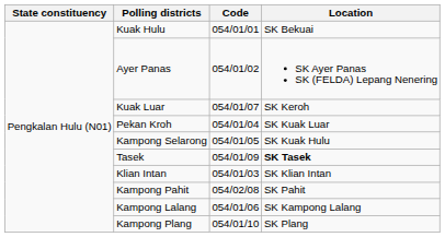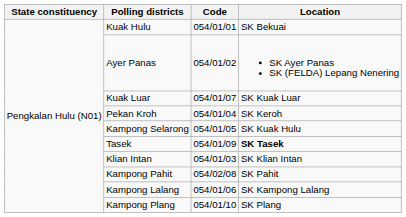Kuak Luar | Location: SK Keroh -> SK Kuak Luar
Pekan Kroh | Location: SK Kuak Luar -> SK Keroh
